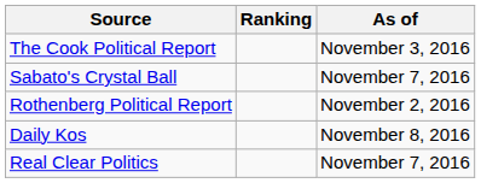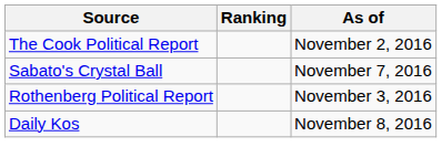The Cook Political Report | As of: November 3, 2016 -> November 2, 2016
Rothenberg Political Report | As of: November 2, 2016 -> November 3, 2016
- row: Real Clear Politics | November 7, 2016
